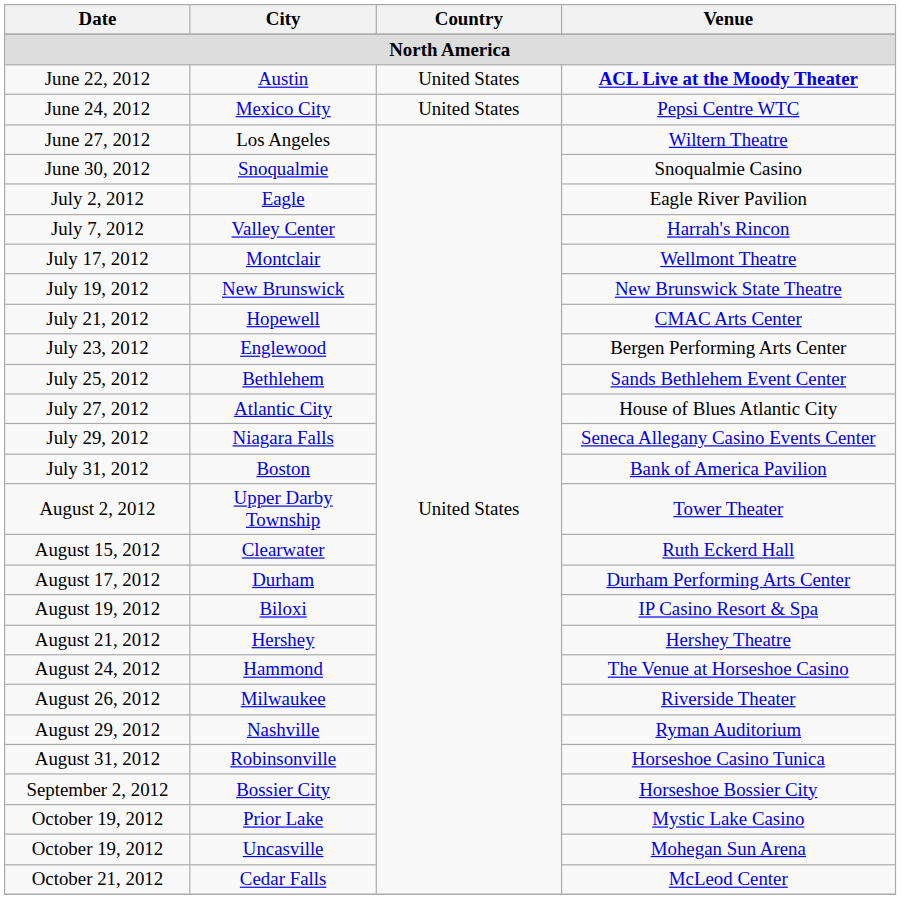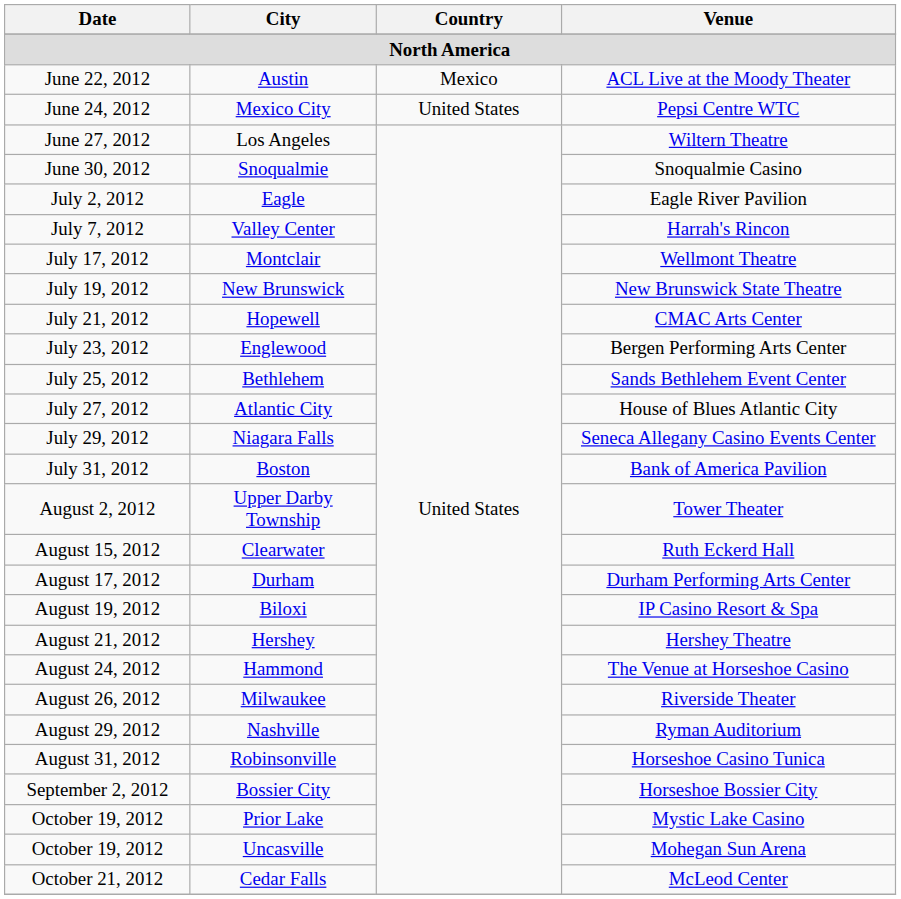Austin | Country: United States -> Mexico
Austin | Venue: bold -> normal
